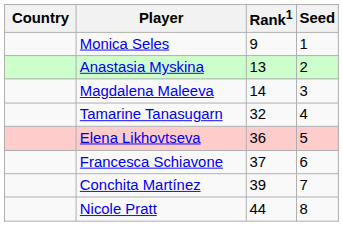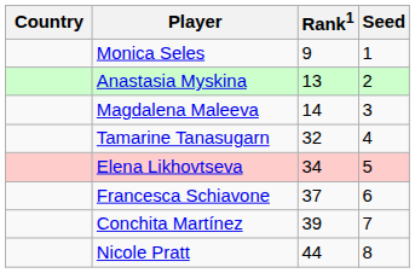Elena Likhovtseva | Rank1: 36 -> 34
